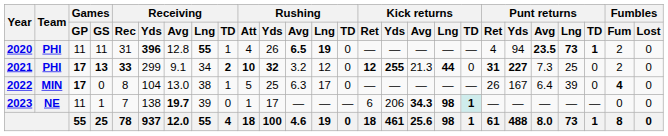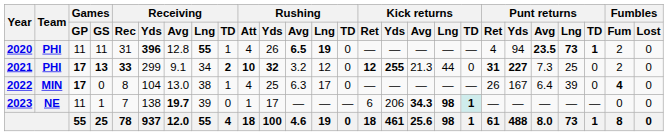2021 | Kick returns / Lng: bold -> normal
2022 | Rushing / Att: 5 -> 4
